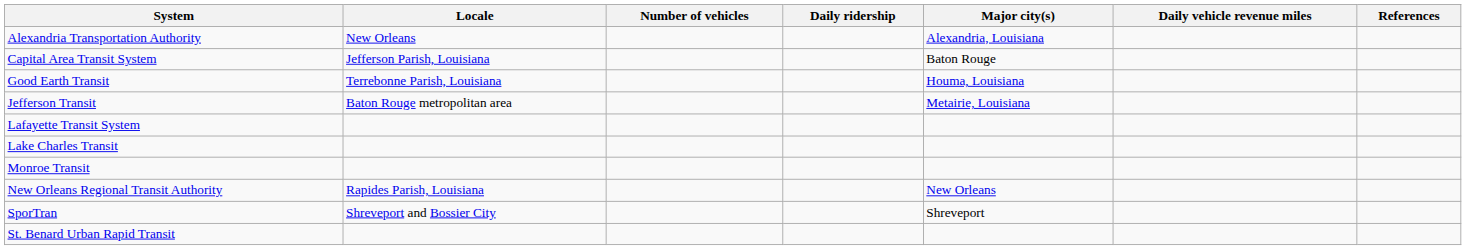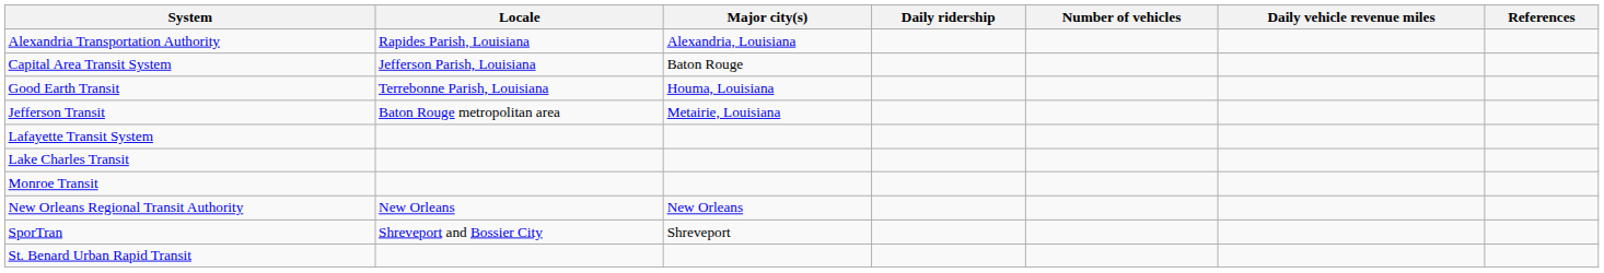columns swapped: Major city(s) <-> Number of vehicles
Alexandria Transportation Authority | Locale: New Orleans -> Rapides Parish, Louisiana
New Orleans Regional Transit Authority | Locale: Rapides Parish, Louisiana -> New Orleans
